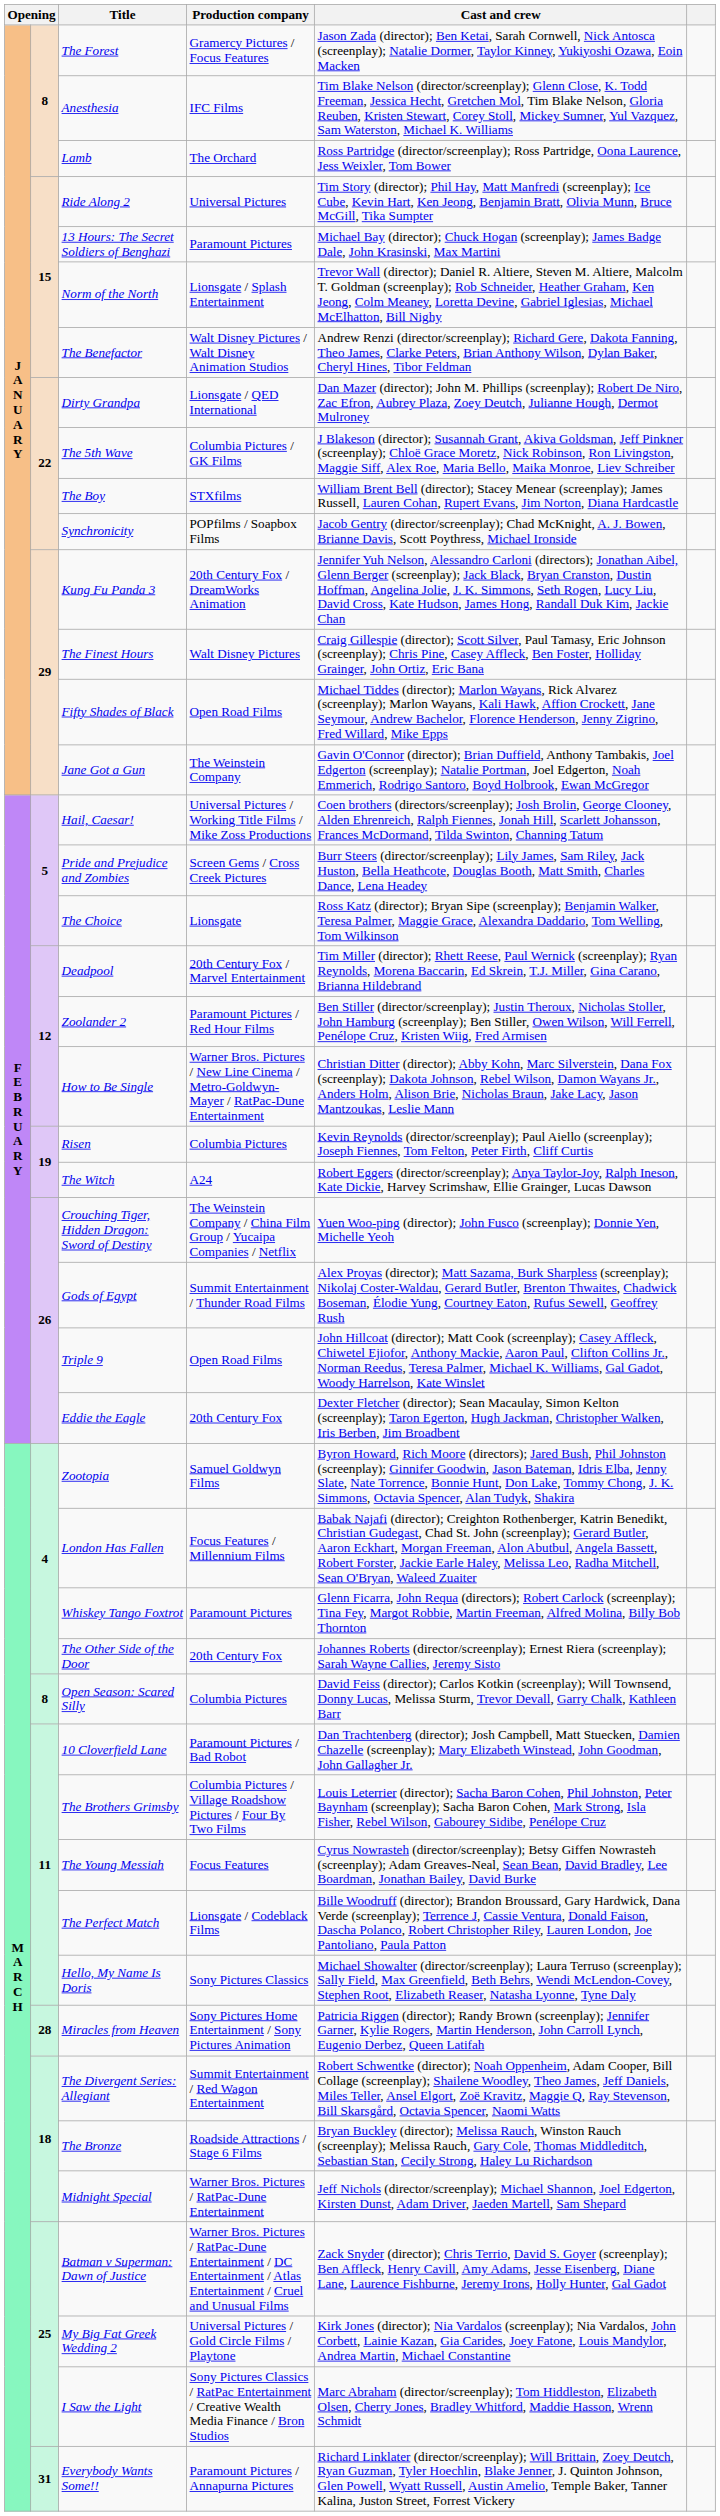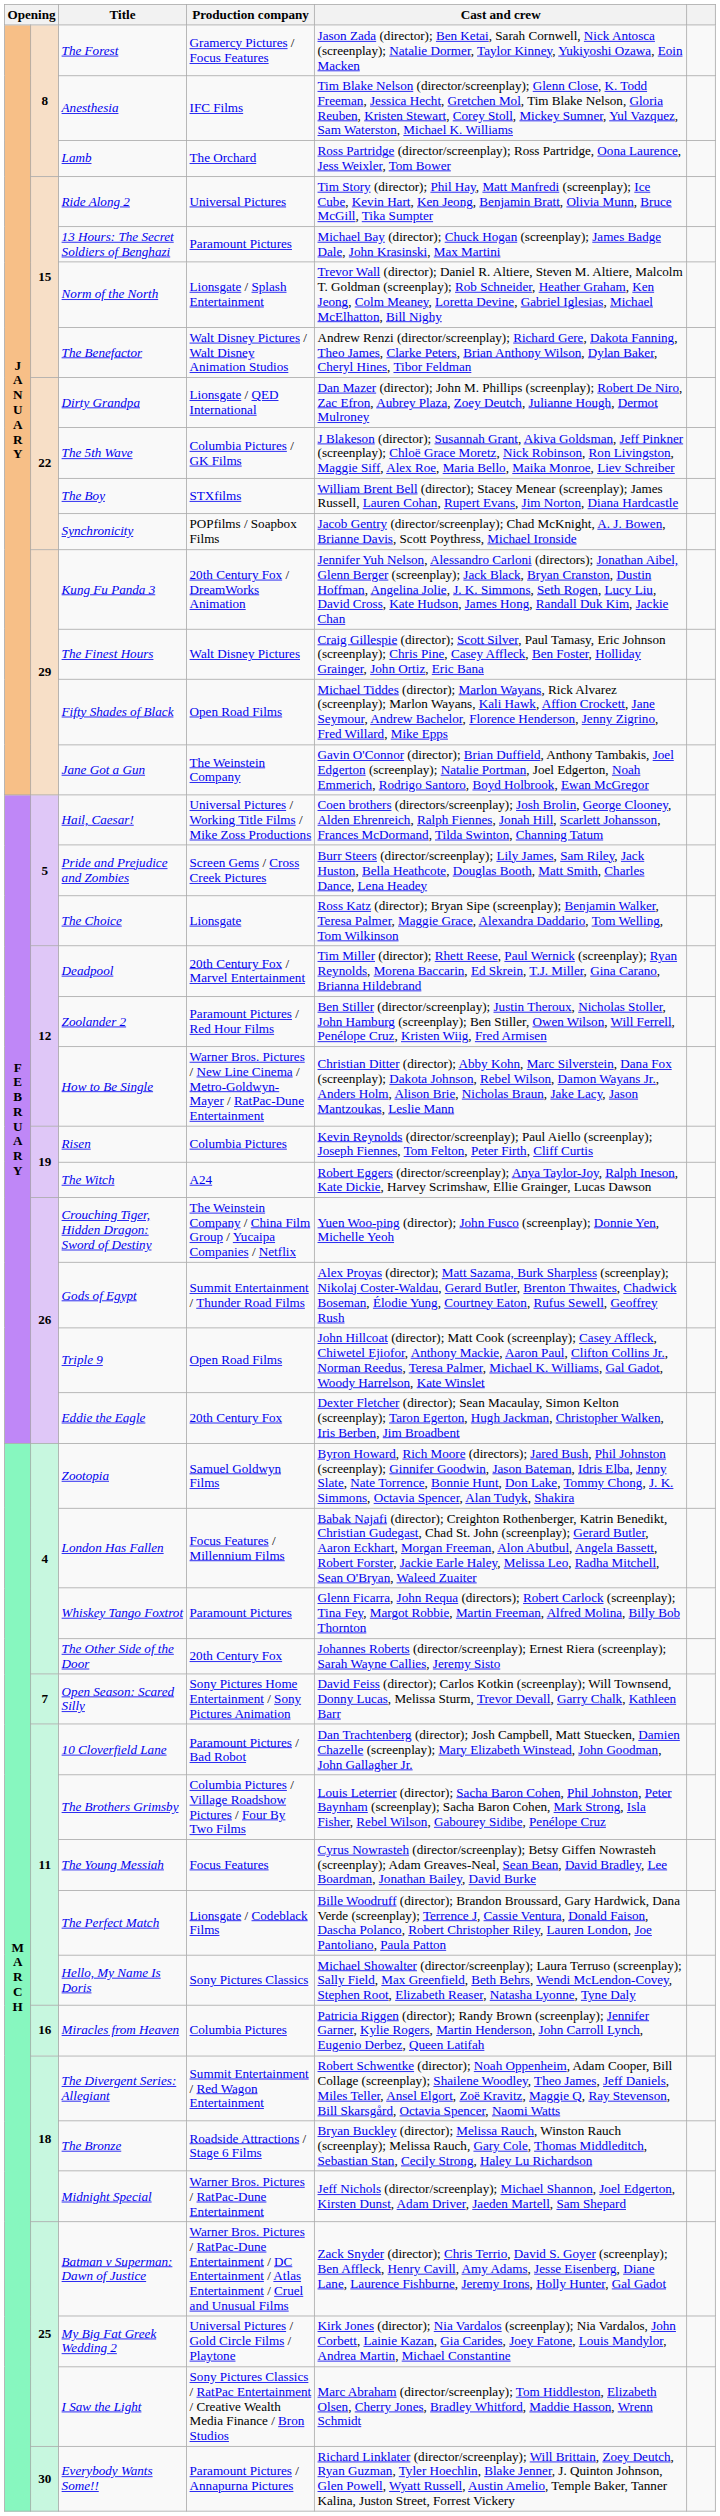Open Season: Scared Silly | column 2: 8 -> 7
Open Season: Scared Silly | Production company: Columbia Pictures -> Sony Pictures Home Entertainment / Sony Pictures Animation
Miracles from Heaven | column 2: 28 -> 16
Miracles from Heaven | Production company: Sony Pictures Home Entertainment / Sony Pictures Animation -> Columbia Pictures
Everybody Wants Some!! | column 2: 31 -> 30
